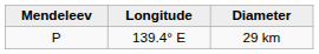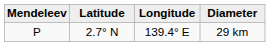+ column: Latitude | 2.7° N
